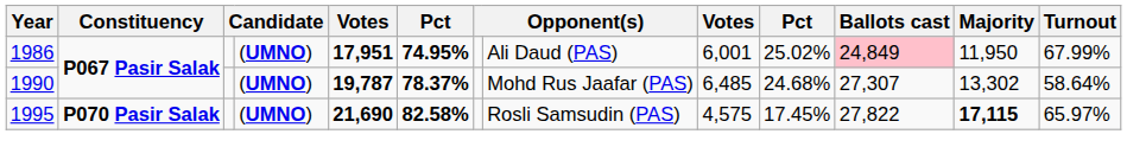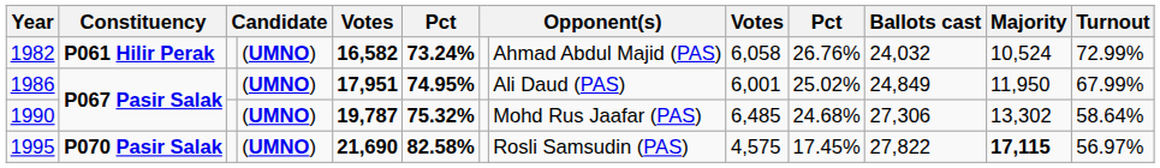+ row: 1982 | P061 Hilir Perak | (UMNO) | 16,582 | 73.24% | Ahmad Abdul Majid (PAS) | 6,058 | 26.76% | 24,032 | 10,524 | 72.99%
1986 | Ballots cast: pink background -> no background
1990 | column 6: 78.37% -> 75.32%
1990 | Ballots cast: 27,307 -> 27,306
1995 | Turnout: 65.97% -> 56.97%
